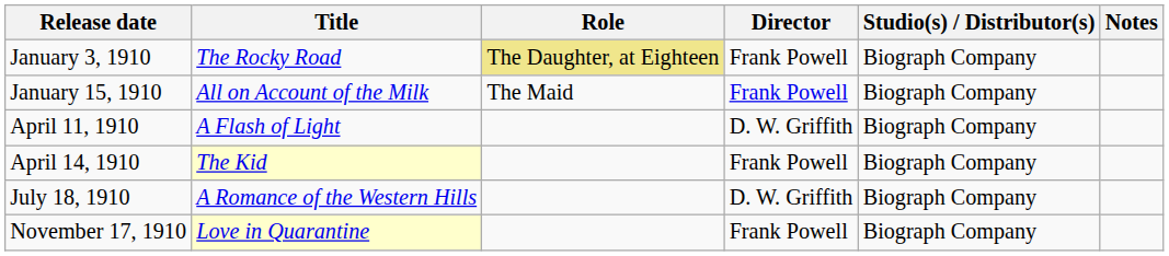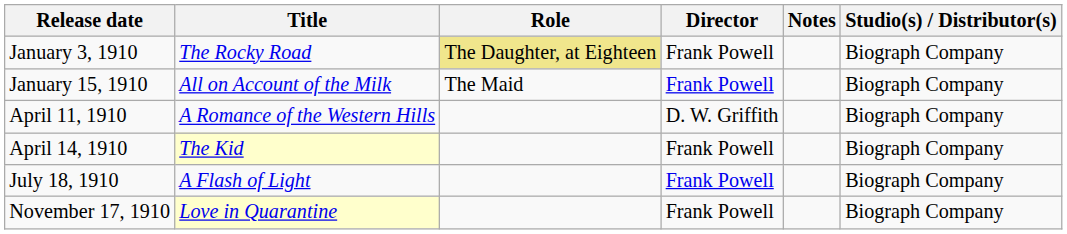columns swapped: Studio(s) / Distributor(s) <-> Notes
April 11, 1910 | Title: A Flash of Light -> A Romance of the Western Hills
July 18, 1910 | Title: A Romance of the Western Hills -> A Flash of Light
July 18, 1910 | Director: D. W. Griffith -> Frank Powell
